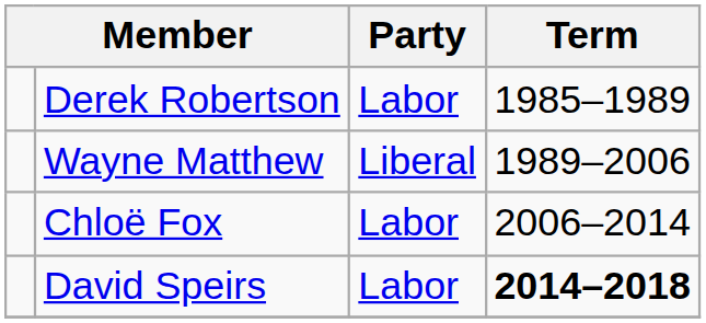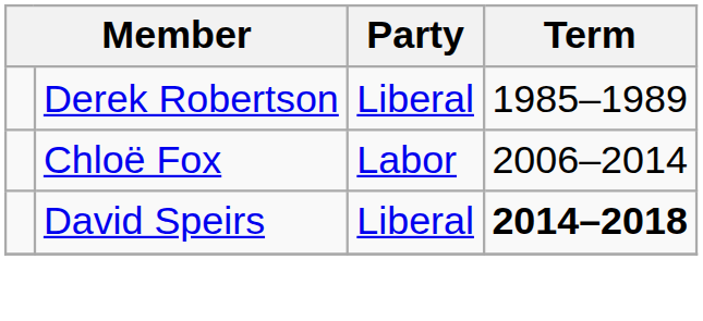Derek Robertson | Party: Labor -> Liberal
- row: Wayne Matthew | Liberal | 1989–2006
David Speirs | Party: Labor -> Liberal
